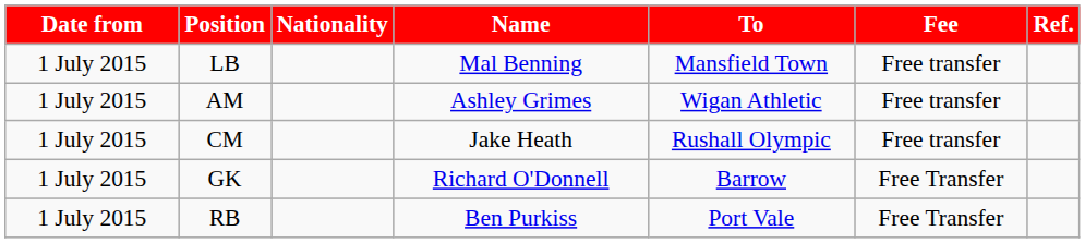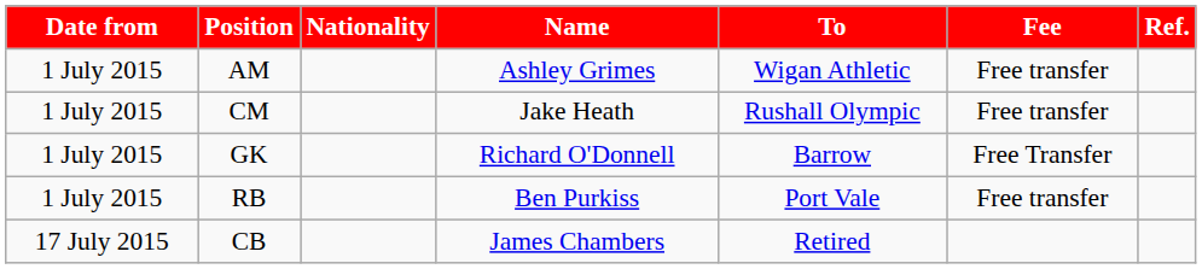- row: 1 July 2015 | LB | Mal Benning | Mansfield Town | Free transfer
RB | Fee: Free Transfer -> Free transfer
+ row: 17 July 2015 | CB | James Chambers | Retired
